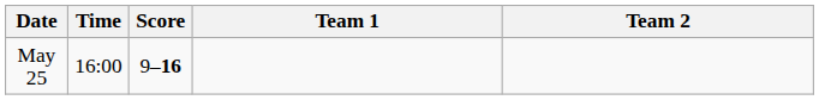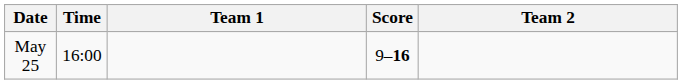columns swapped: Team 1 <-> Score
